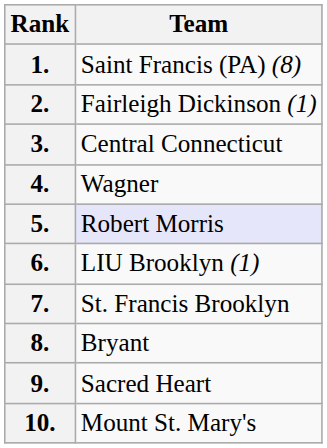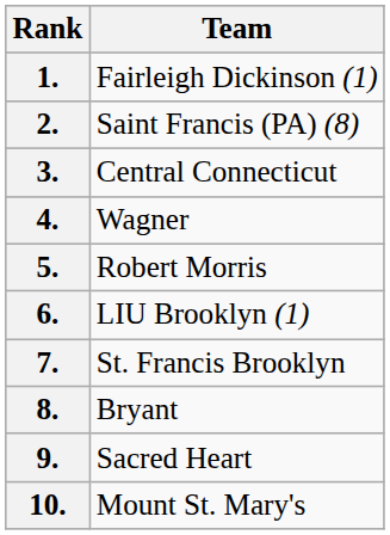1. | Team: Saint Francis (PA) (8) -> Fairleigh Dickinson (1)
2. | Team: Fairleigh Dickinson (1) -> Saint Francis (PA) (8)
5. | Team: lavender background -> no background
